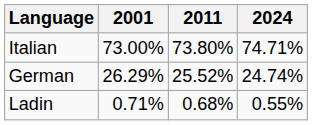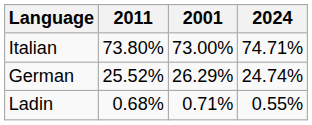columns swapped: 2001 <-> 2011
